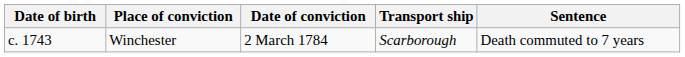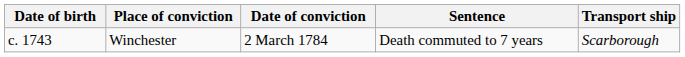columns swapped: Sentence <-> Transport ship
